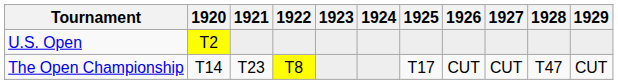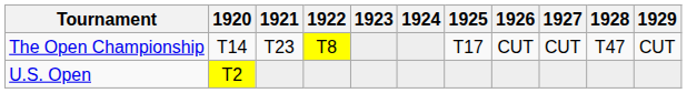rows swapped: U.S. Open <-> The Open Championship
